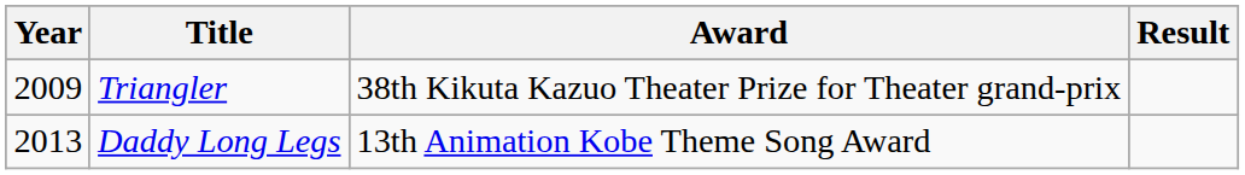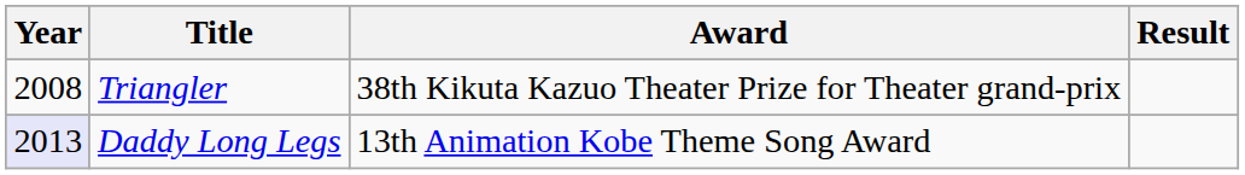Triangler | Year: 2009 -> 2008
Daddy Long Legs | Year: no background -> lavender background
